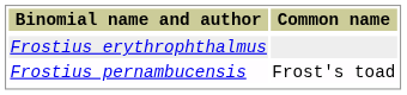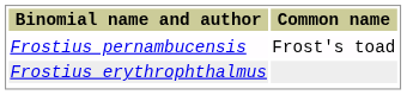rows swapped: Frostius erythrophthalmus <-> Frostius pernambucensis
